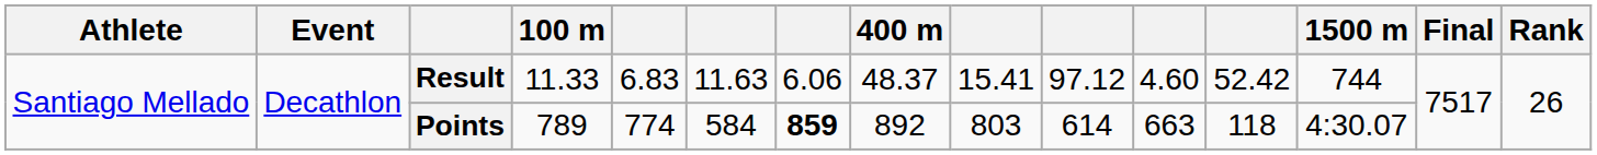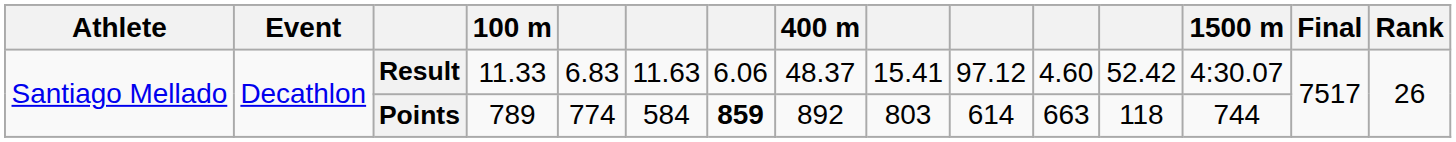Result | 1500 m: 744 -> 4:30.07
Points | 1500 m: 4:30.07 -> 744
